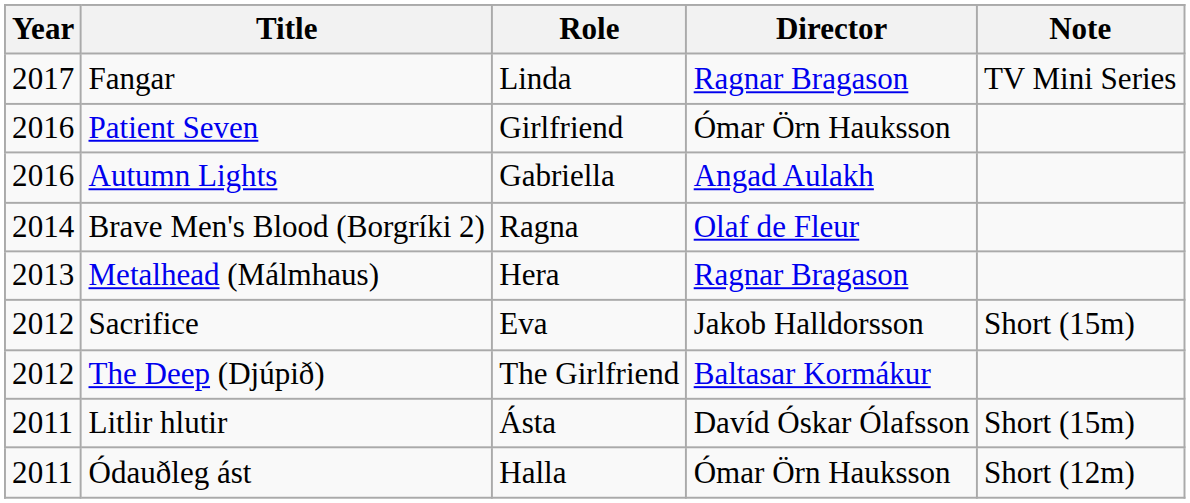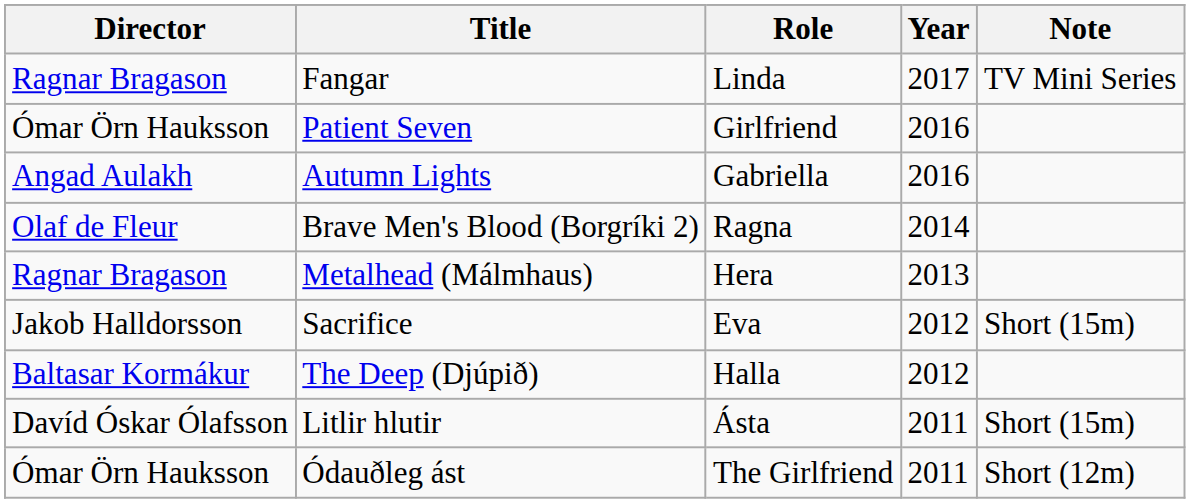columns swapped: Year <-> Director
The Deep (Djúpið) | Role: The Girlfriend -> Halla
Ódauðleg ást | Role: Halla -> The Girlfriend
